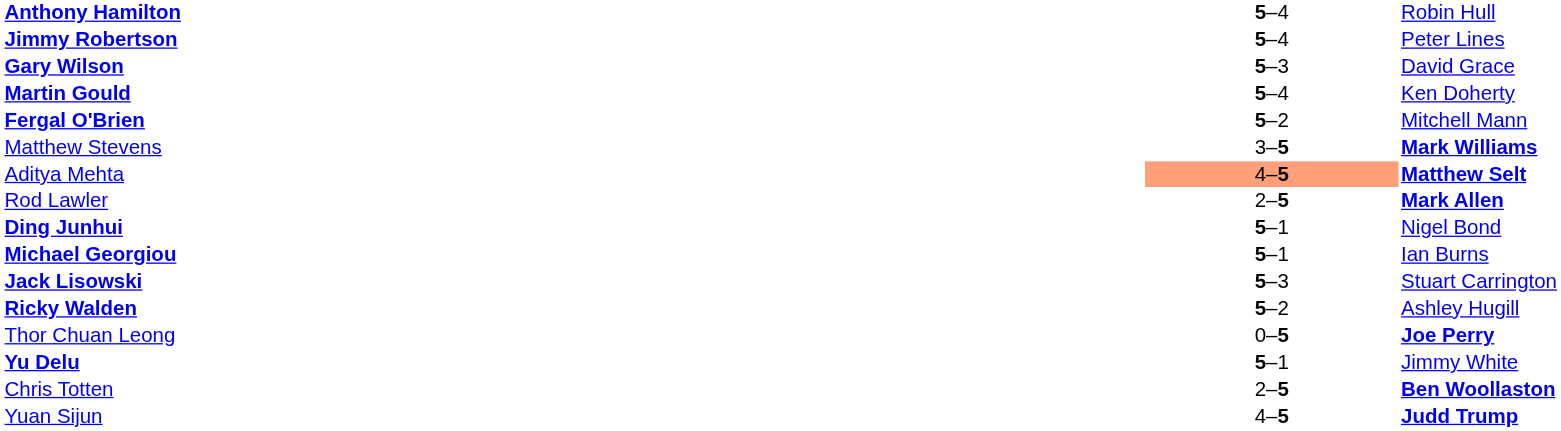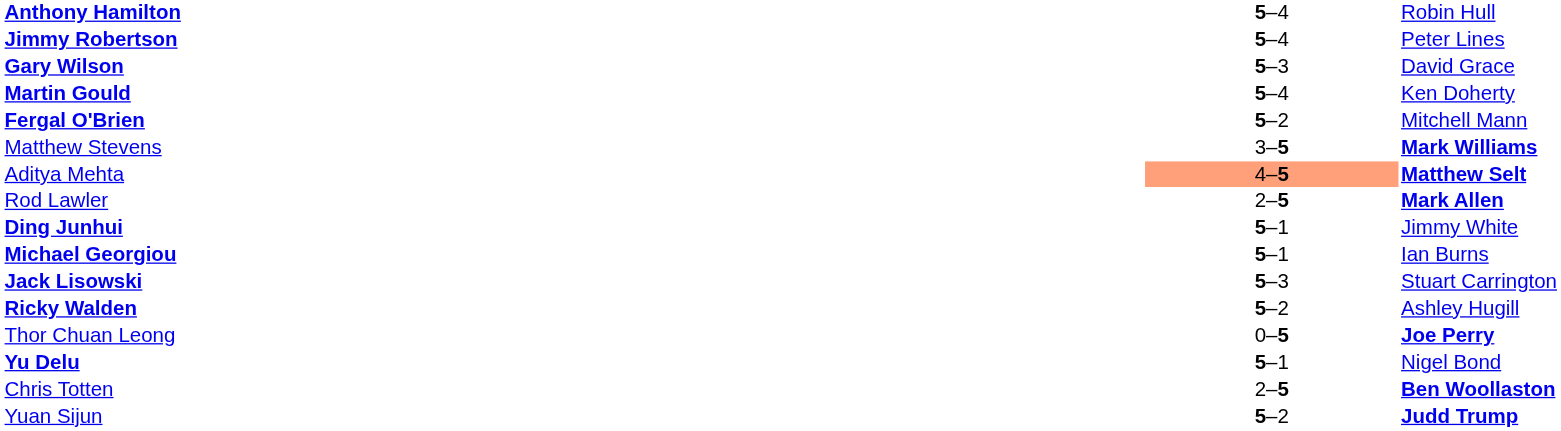Ding Junhui | column 3: Nigel Bond -> Jimmy White
Yu Delu | column 3: Jimmy White -> Nigel Bond
Yuan Sijun | column 2: 4–5 -> 5–2
